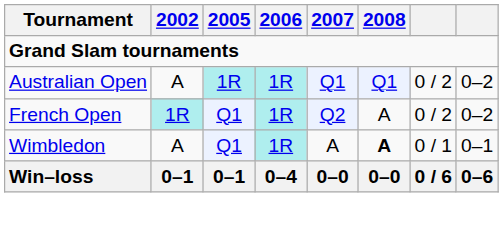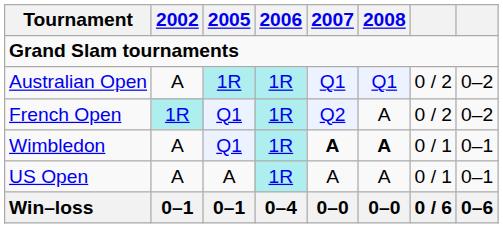Wimbledon | 2007: normal -> bold
+ row: US Open | A | A | 1R | A | A | 0 / 1 | 0–1
